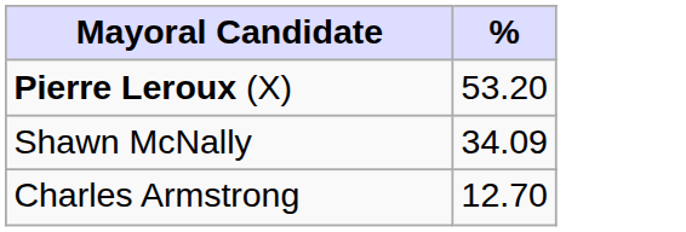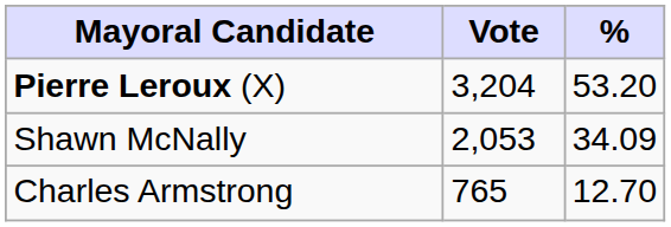+ column: Vote | 3,204 | 2,053 | 765
